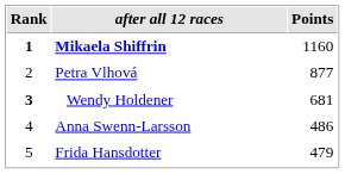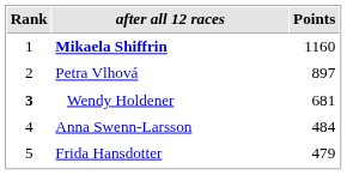Mikaela Shiffrin | Rank: bold -> normal
Petra Vlhová | Points: 877 -> 897
Anna Swenn-Larsson | Points: 486 -> 484
